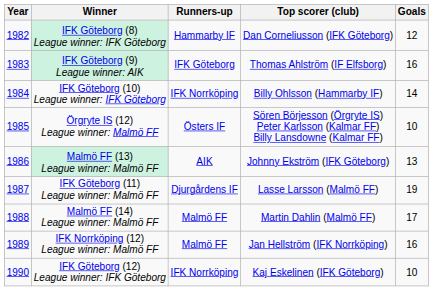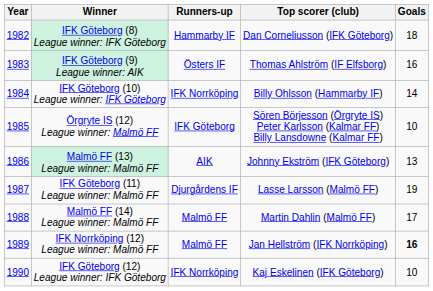IFK Göteborg (8) League winner: IFK Göteborg | Goals: 12 -> 18
IFK Göteborg (9) League winner: AIK | Runners-up: IFK Göteborg -> Östers IF
Örgryte IS (12) League winner: Malmö FF | Runners-up: Östers IF -> IFK Göteborg
IFK Norrköping (12) League winner: Malmö FF | Goals: normal -> bold
